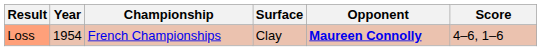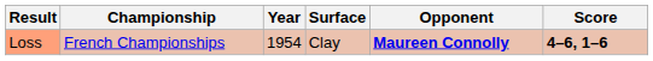columns swapped: Year <-> Championship
Loss | Score: normal -> bold
